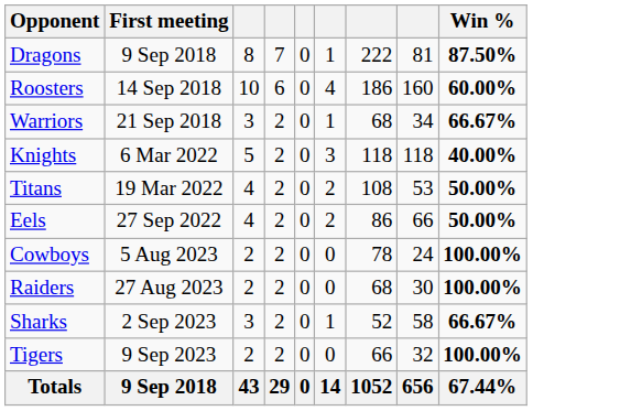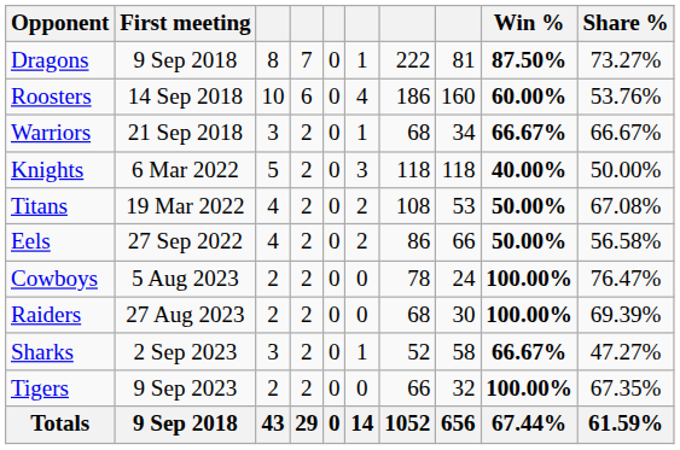+ column: Share % | 73.27% | 53.76% | 66.67% | 50.00% | 67.08% | 56.58% | 76.47% | 69.39% | 47.27% | 67.35% | 61.59%
